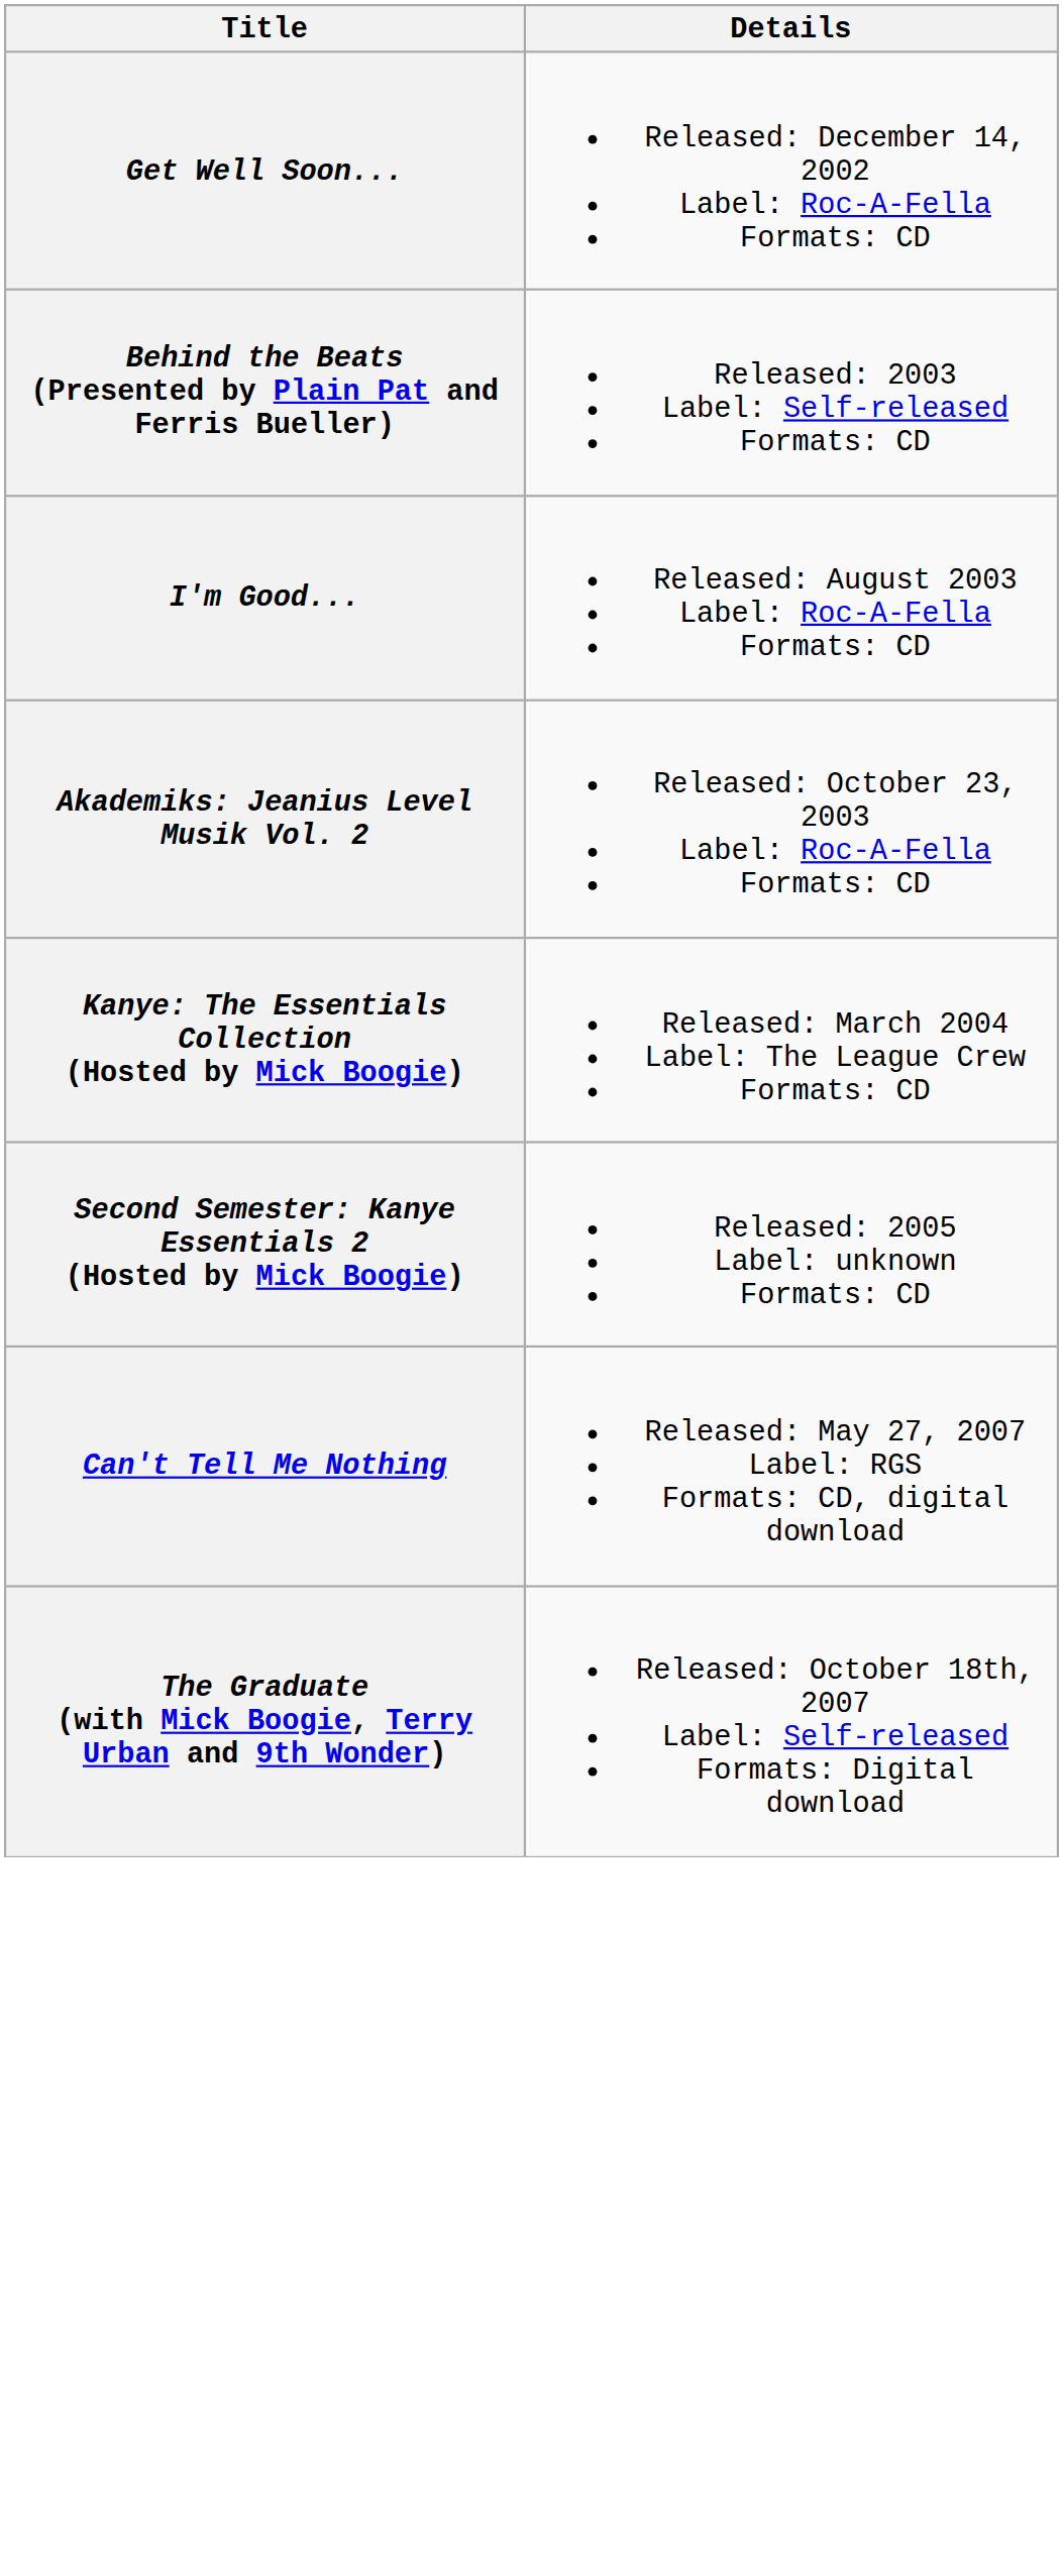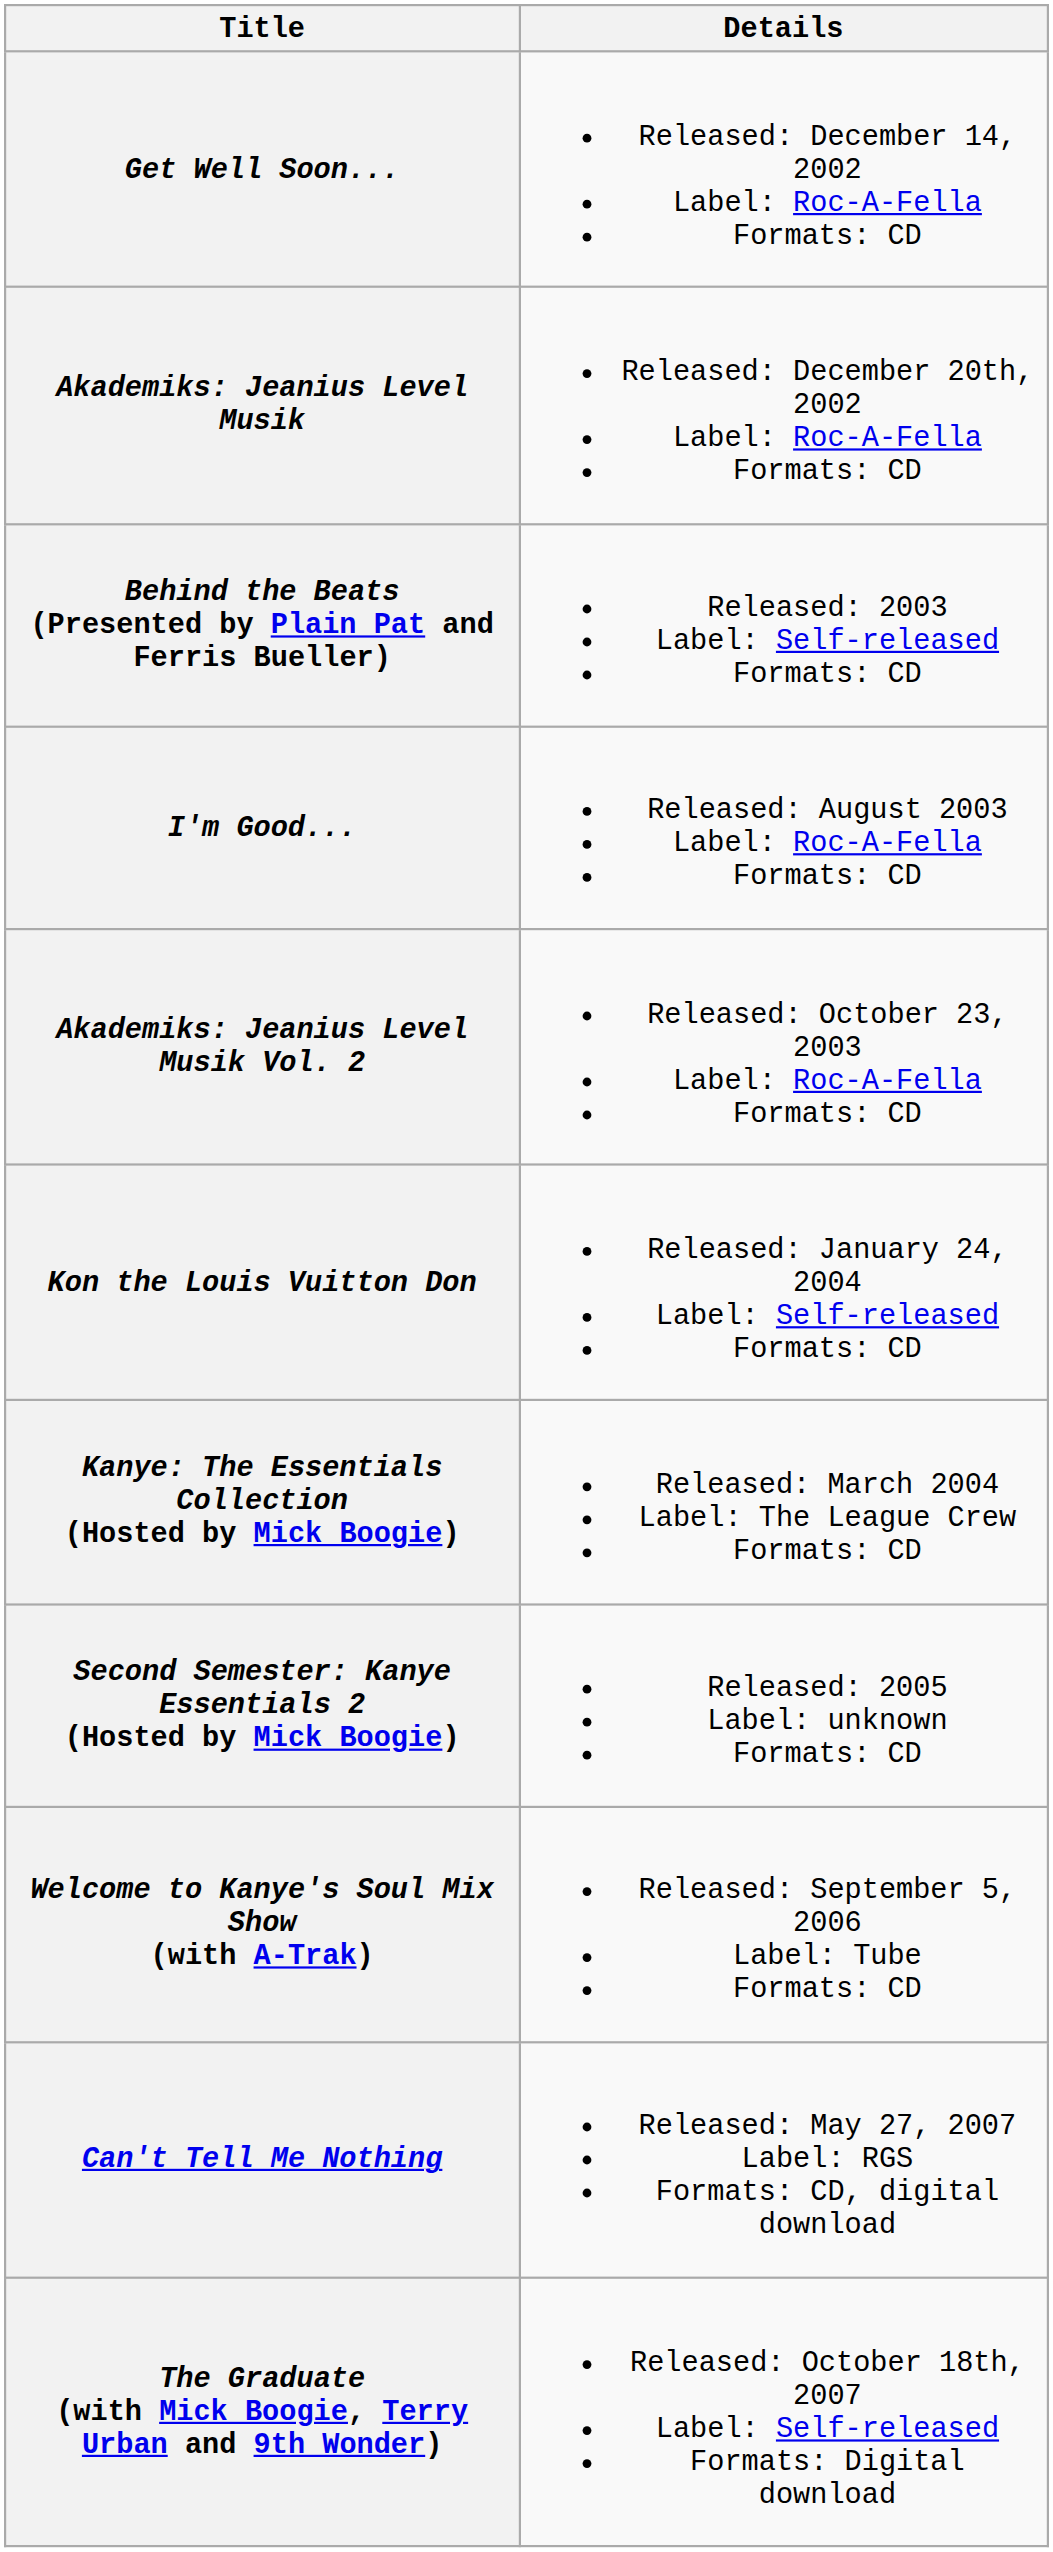+ row: Akademiks: Jeanius Level Musik | Released: December 20th, 2002 Label: Roc-A-Fella Formats: CD
+ row: Kon the Louis Vuitton Don | Released: January 24, 2004 Label: Self-released Formats: CD
+ row: Welcome to Kanye's Soul Mix Show (with A-Trak) | Released: September 5, 2006 Label: Tube Formats: CD
